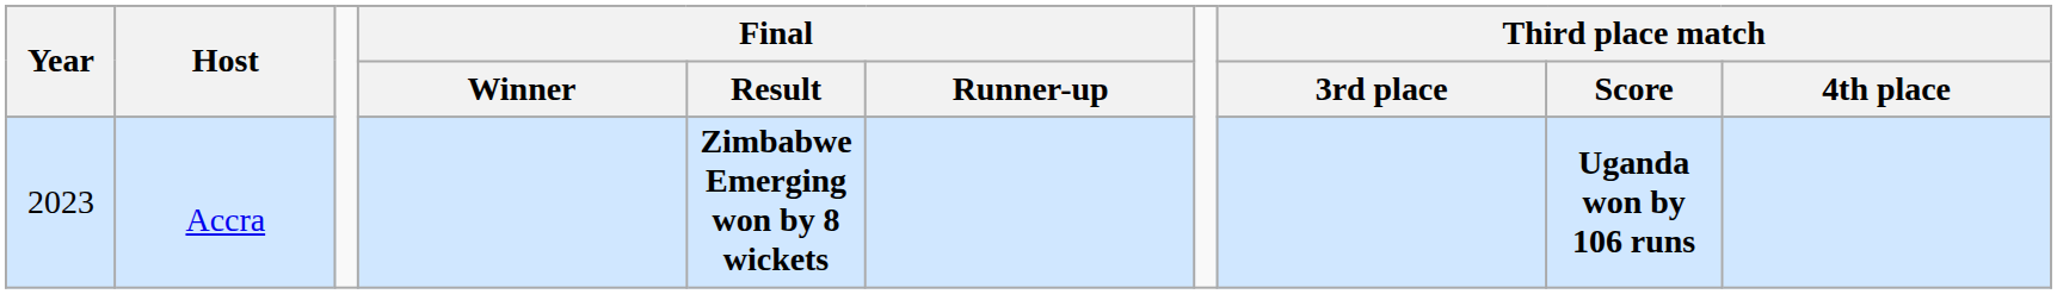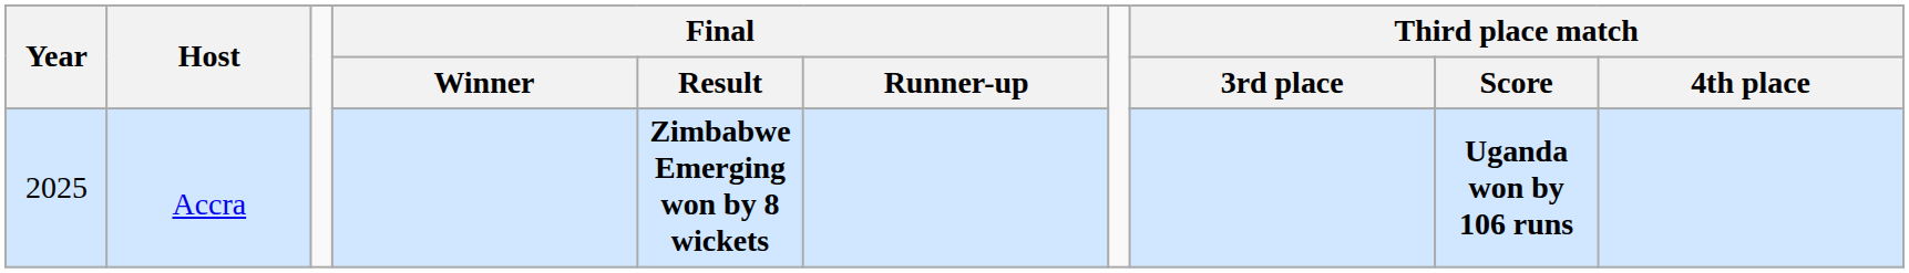Accra | Year: 2023 -> 2025
